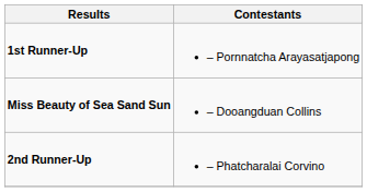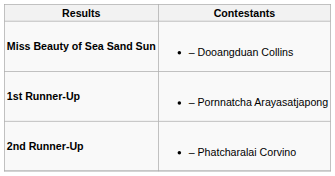rows swapped: Miss Beauty of Sea Sand Sun <-> 1st Runner-Up
